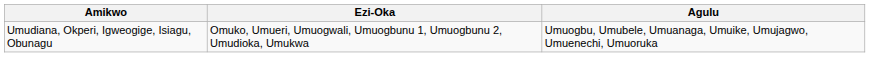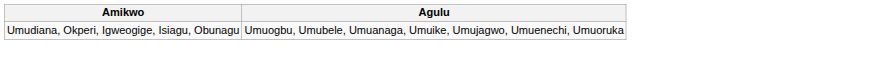- column: Ezi-Oka | Omuko, Umueri, Umuogwali, Umuogbunu 1, Umuogbunu 2, Umudioka, Umukwa
